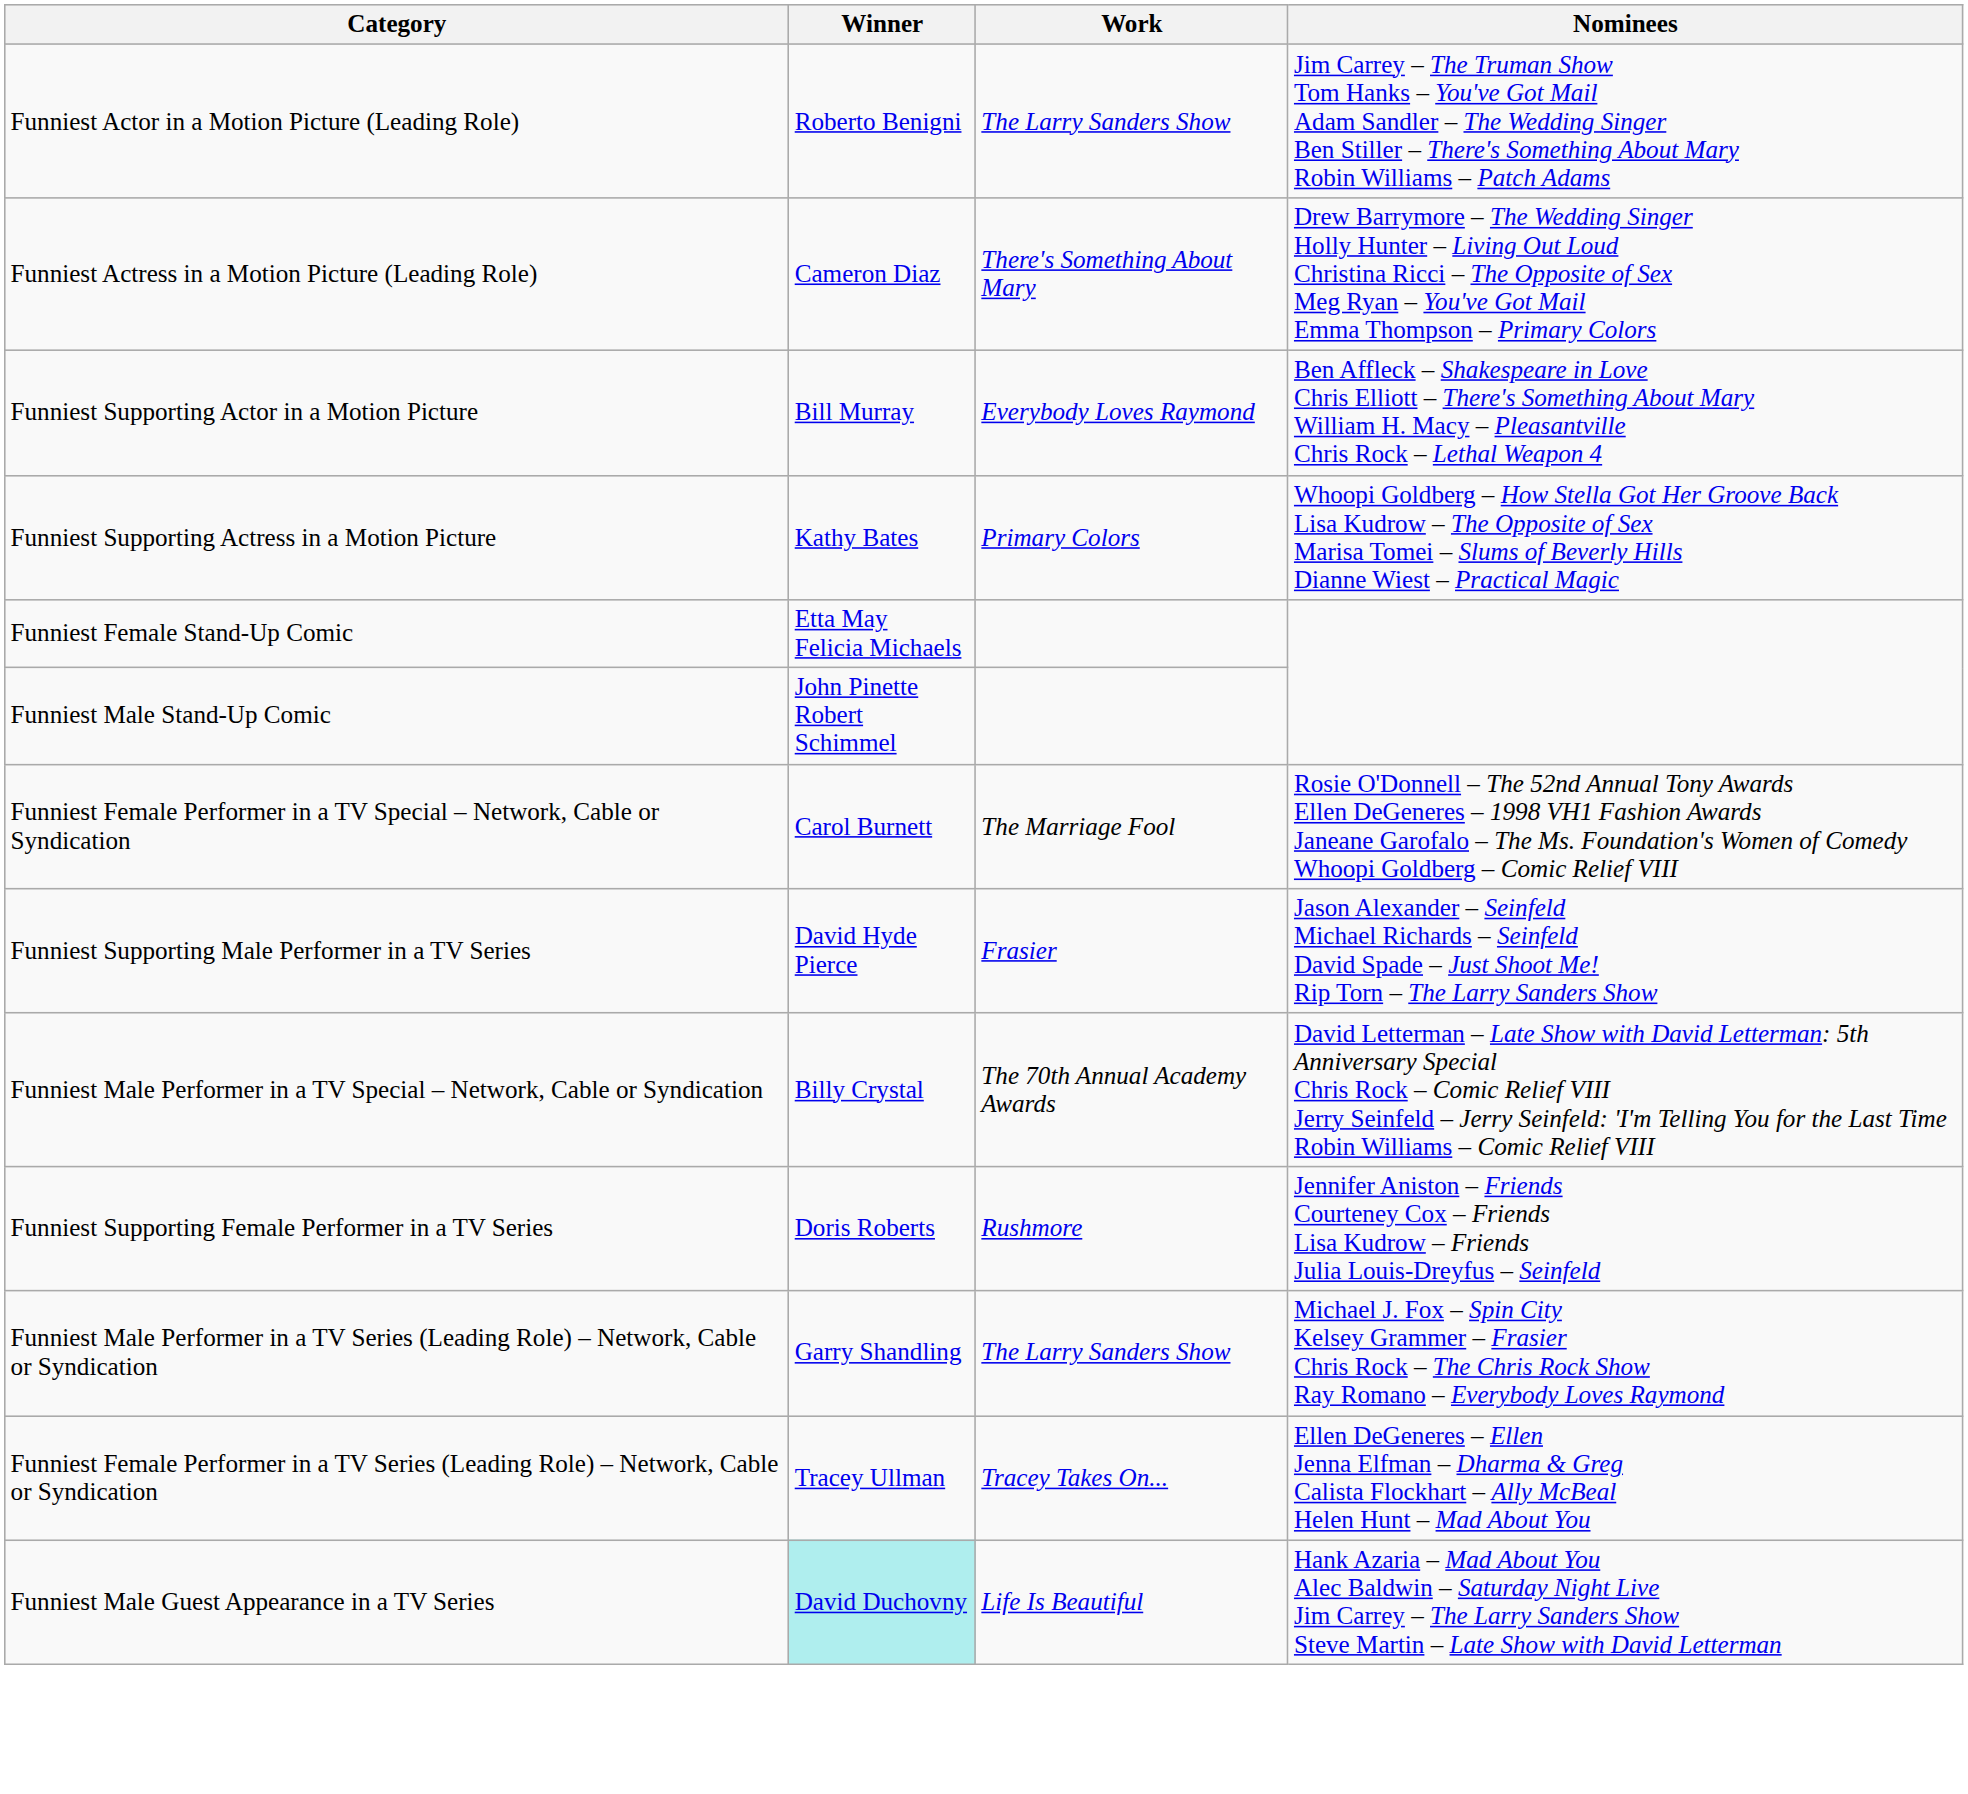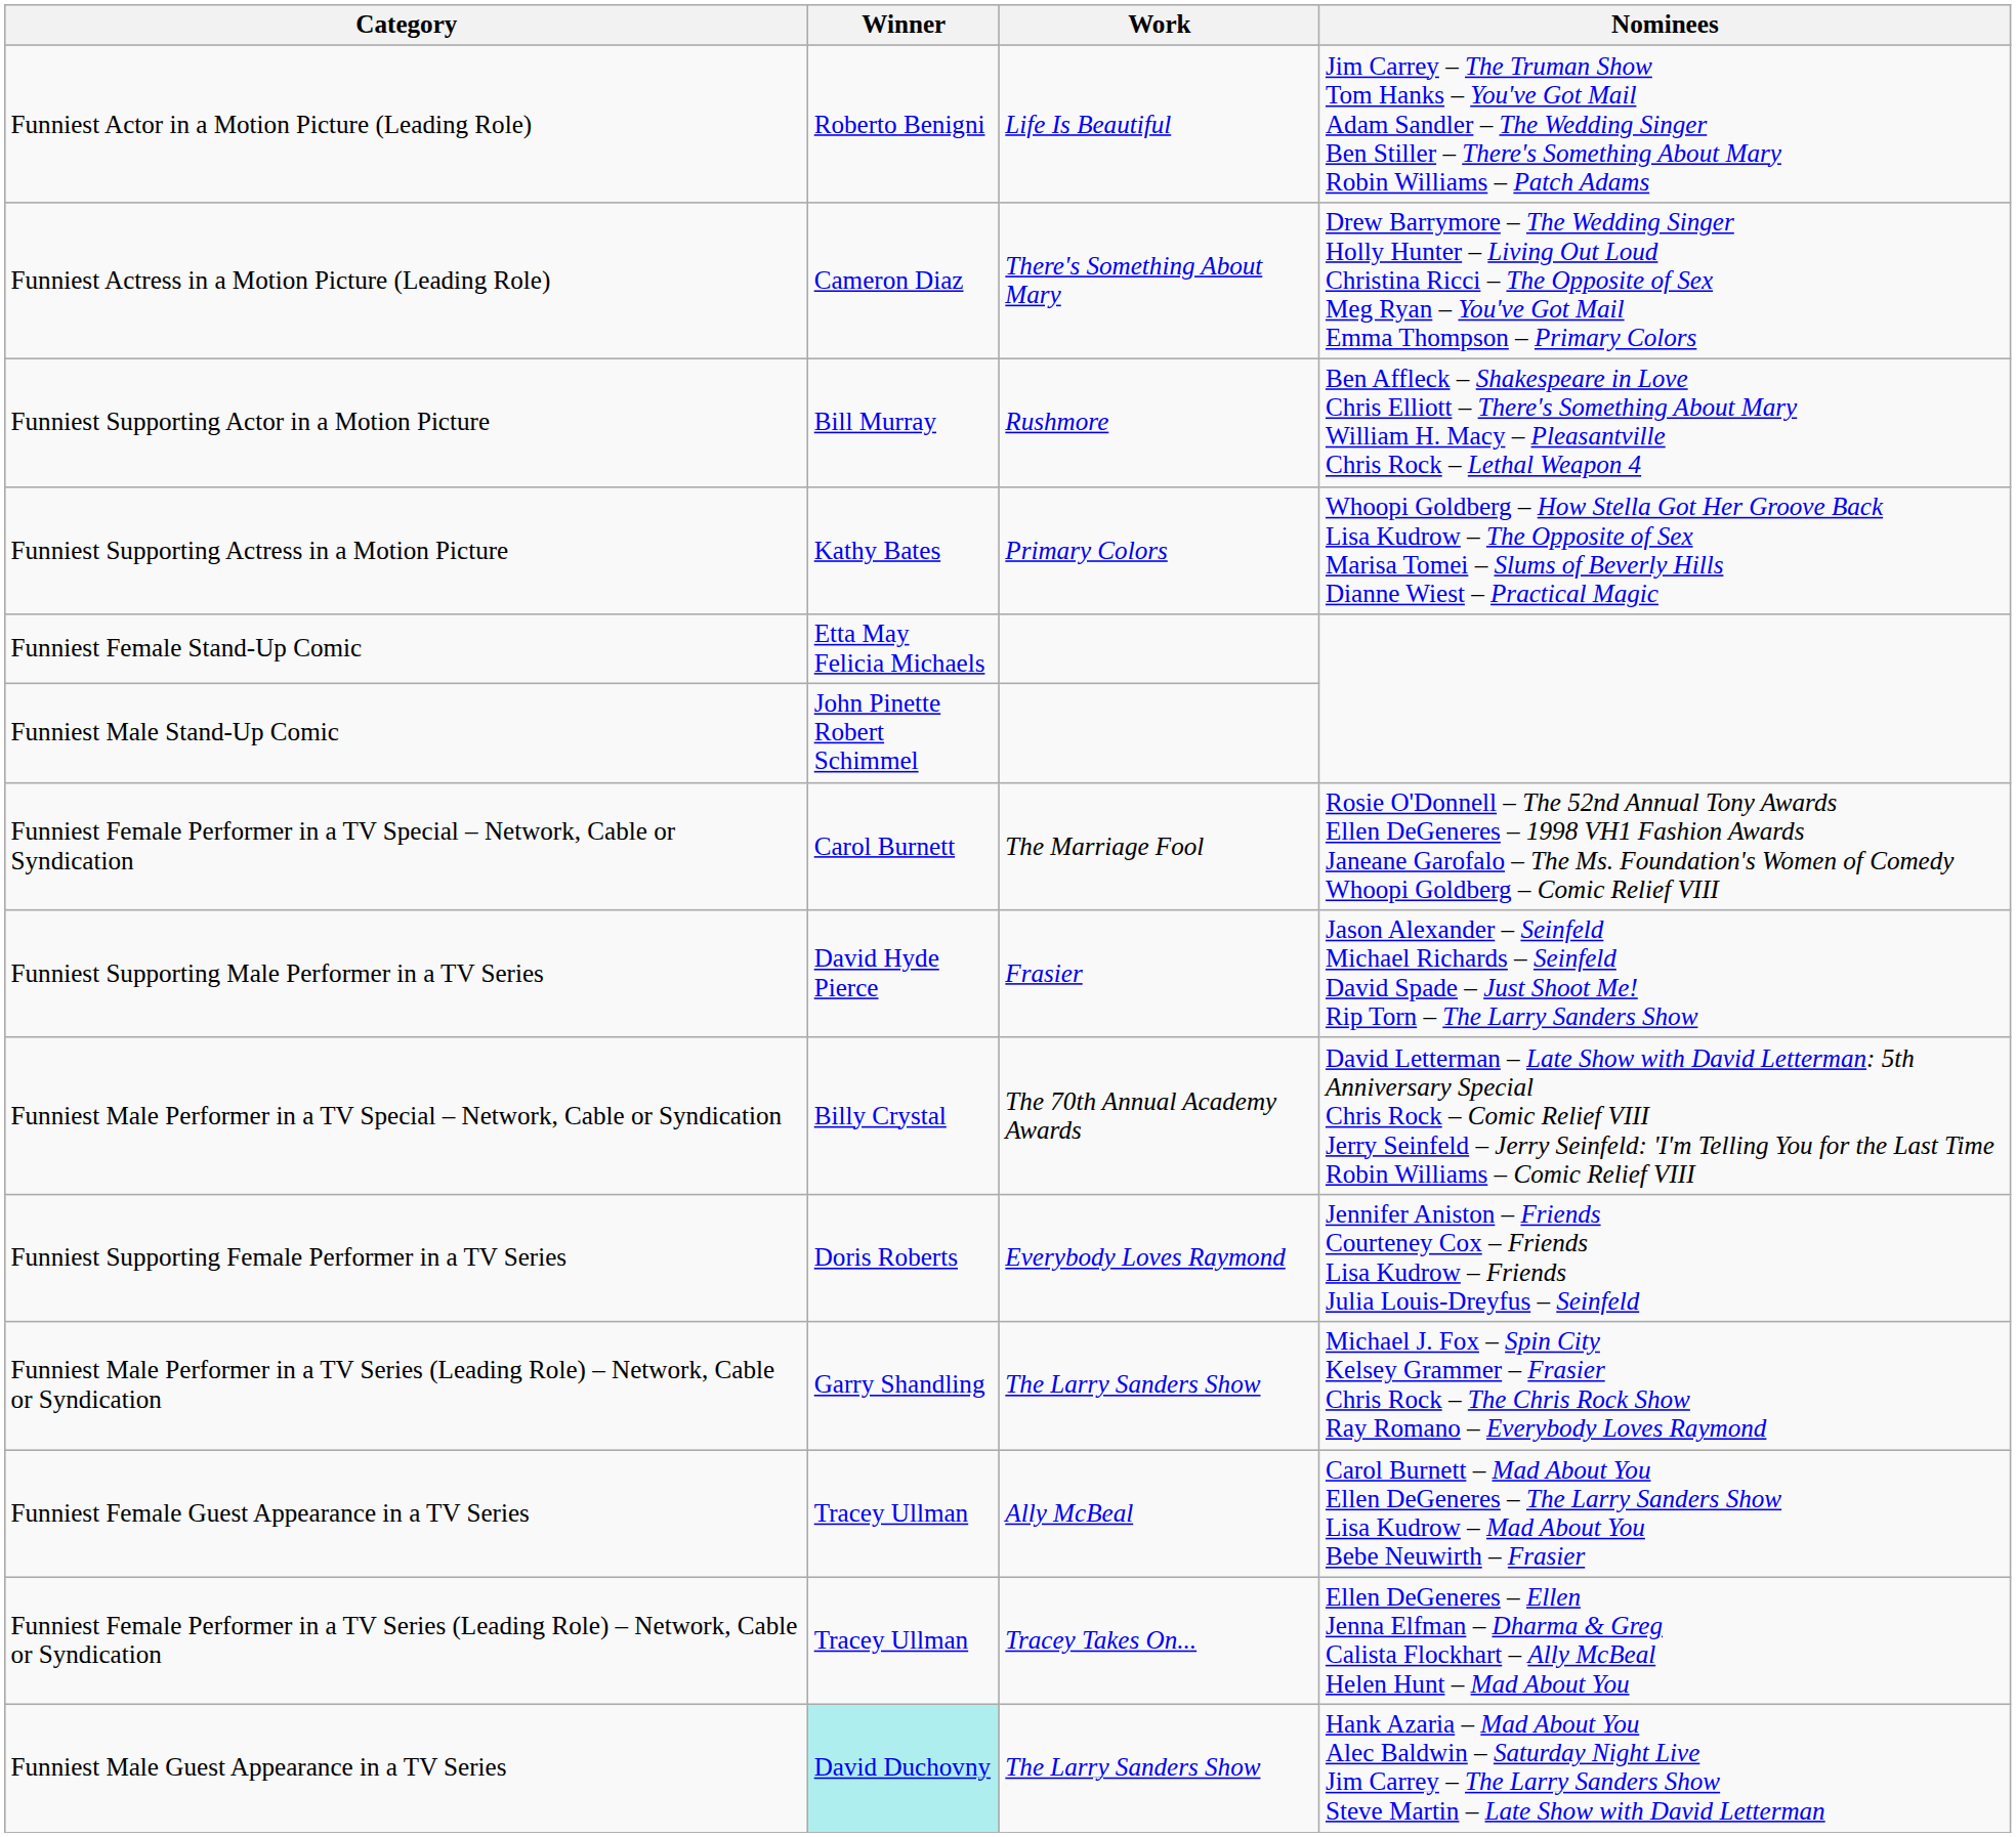Funniest Actor in a Motion Picture (Leading Role) | Work: The Larry Sanders Show -> Life Is Beautiful
Funniest Supporting Actor in a Motion Picture | Work: Everybody Loves Raymond -> Rushmore
Funniest Supporting Female Performer in a TV Series | Work: Rushmore -> Everybody Loves Raymond
+ row: Funniest Female Guest Appearance in a TV Series | Tracey Ullman | Ally McBeal | Carol Burnett – Mad About You Ellen DeGeneres – The Larry Sanders Show Lisa Kudrow – Mad About You Bebe Neuwirth – Frasier
Funniest Male Guest Appearance in a TV Series | Work: Life Is Beautiful -> The Larry Sanders Show
